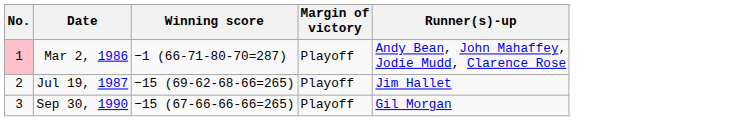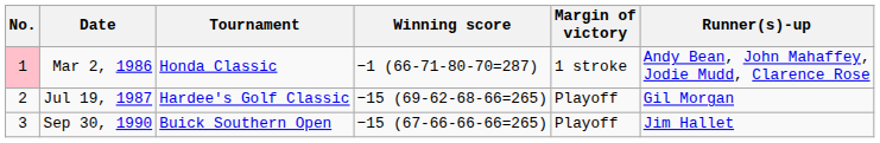+ column: Tournament | Honda Classic | Hardee's Golf Classic | Buick Southern Open
Mar 2, 1986 | Margin of victory: Playoff -> 1 stroke
Jul 19, 1987 | Runner(s)-up: Jim Hallet -> Gil Morgan
Sep 30, 1990 | Runner(s)-up: Gil Morgan -> Jim Hallet
